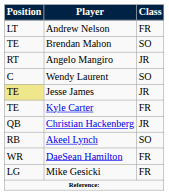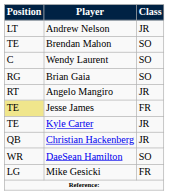Andrew Nelson | Class: FR -> JR
rows swapped: Wendy Laurent <-> Angelo Mangiro
+ row: RG | Brian Gaia | SO
Jesse James | Class: JR -> FR
Kyle Carter | Class: FR -> JR
- row: RB | Akeel Lynch | SO
DaeSean Hamilton | Class: FR -> SO
